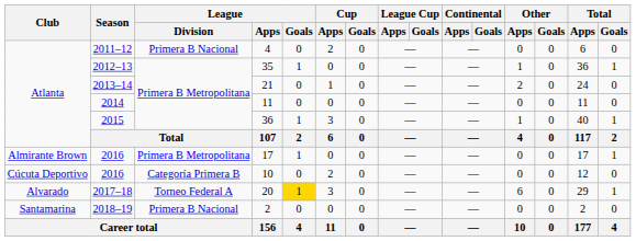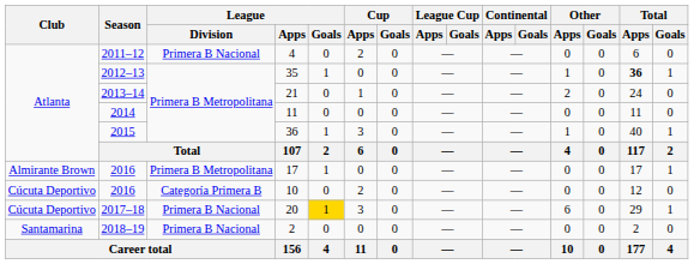35 | Total / Apps: normal -> bold
20 | Club: Alvarado -> Cúcuta Deportivo
20 | League / Division: Torneo Federal A -> Primera B Nacional
